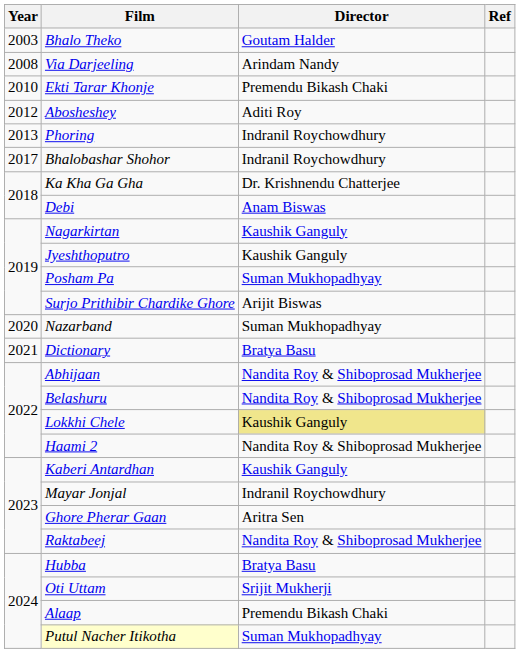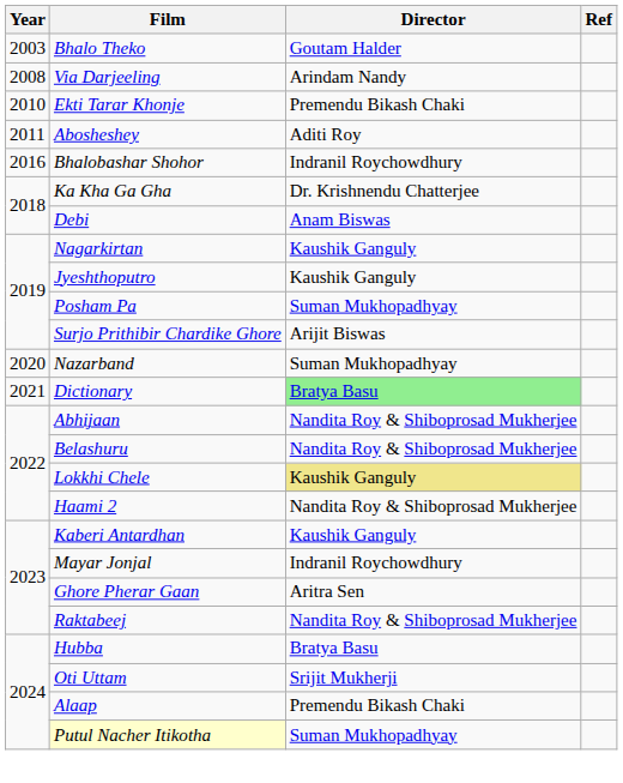Abosheshey | Year: 2012 -> 2011
- row: 2013 | Phoring | Indranil Roychowdhury
Bhalobashar Shohor | Year: 2017 -> 2016
Dictionary | Director: no background -> lightgreen background
